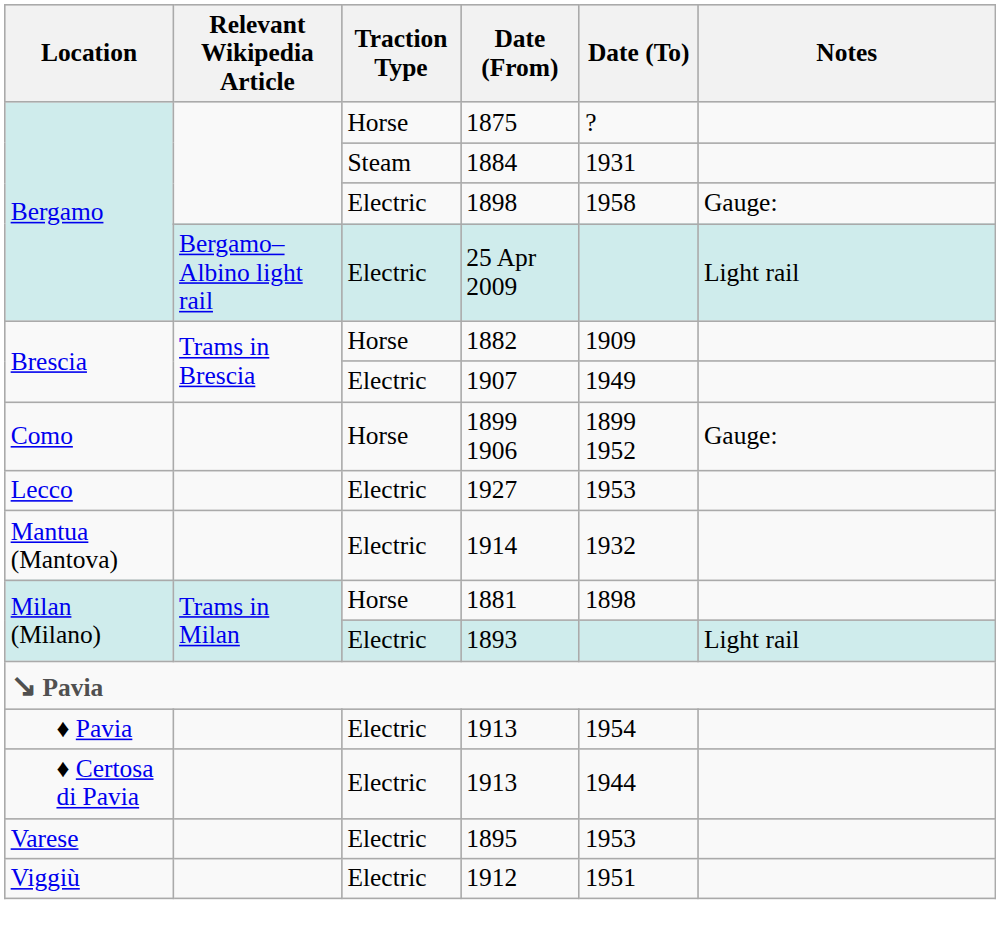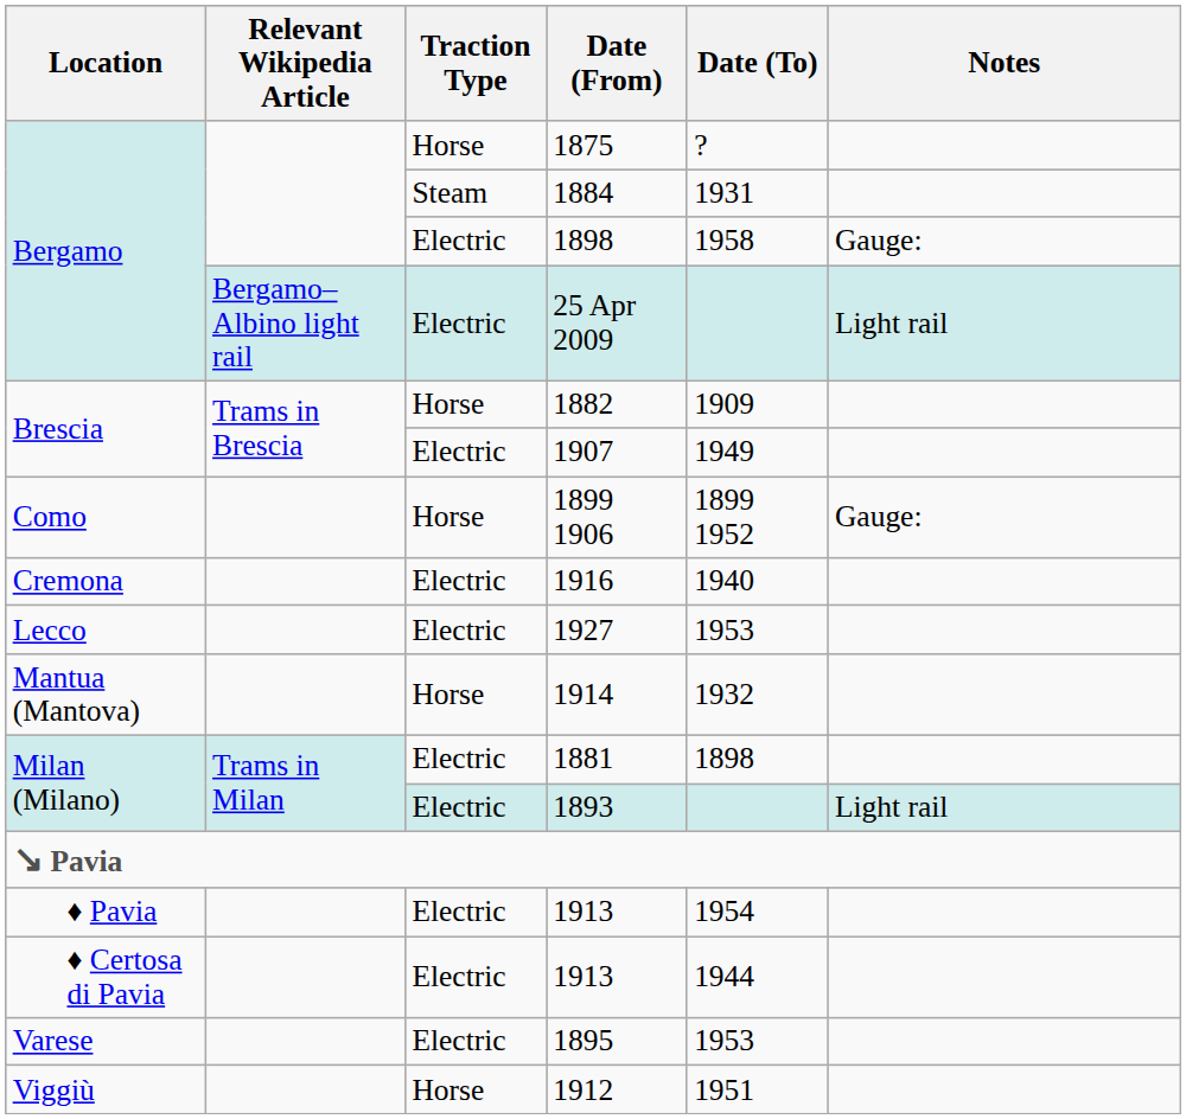+ row: Cremona | Electric | 1916 | 1940
1914 | Traction Type: Electric -> Horse
1881 | Traction Type: Horse -> Electric
1912 | Traction Type: Electric -> Horse
